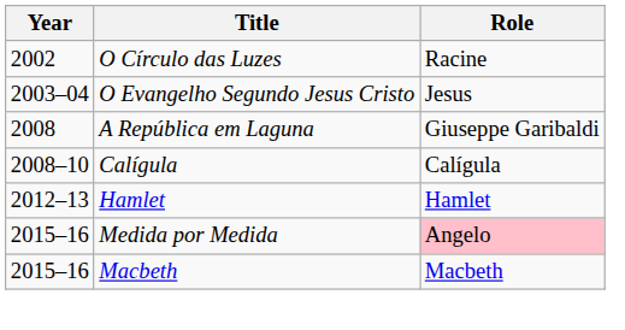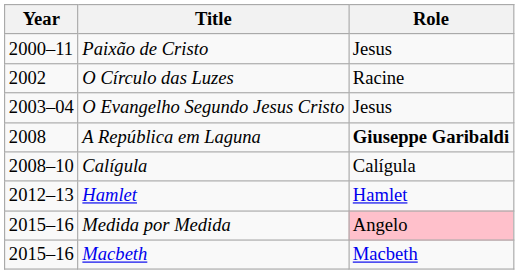+ row: 2000–11 | Paixão de Cristo | Jesus
A República em Laguna | Role: normal -> bold
